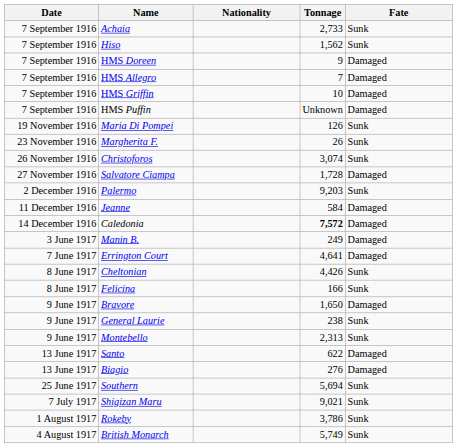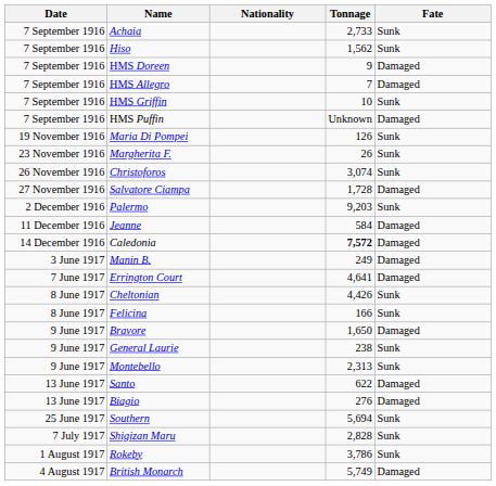HMS Griffin | Fate: Damaged -> Sunk
Shigizan Maru | Tonnage: 9,021 -> 2,828
British Monarch | Fate: Sunk -> Damaged
